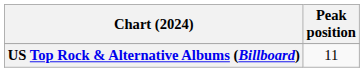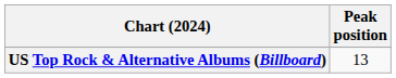US Top Rock & Alternative Albums (Billboard) | Peak position: 11 -> 13
